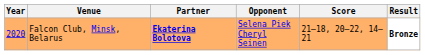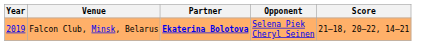- column: Result | Bronze
Falcon Club, Minsk, Belarus | Year: 2020 -> 2019
